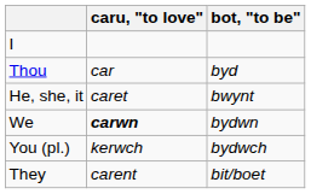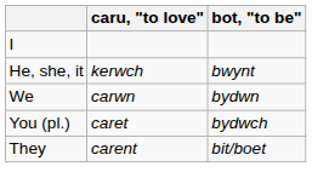- row: Thou | car | byd
He, she, it | caru, "to love": caret -> kerwch
We | caru, "to love": bold -> normal
You (pl.) | caru, "to love": kerwch -> caret
